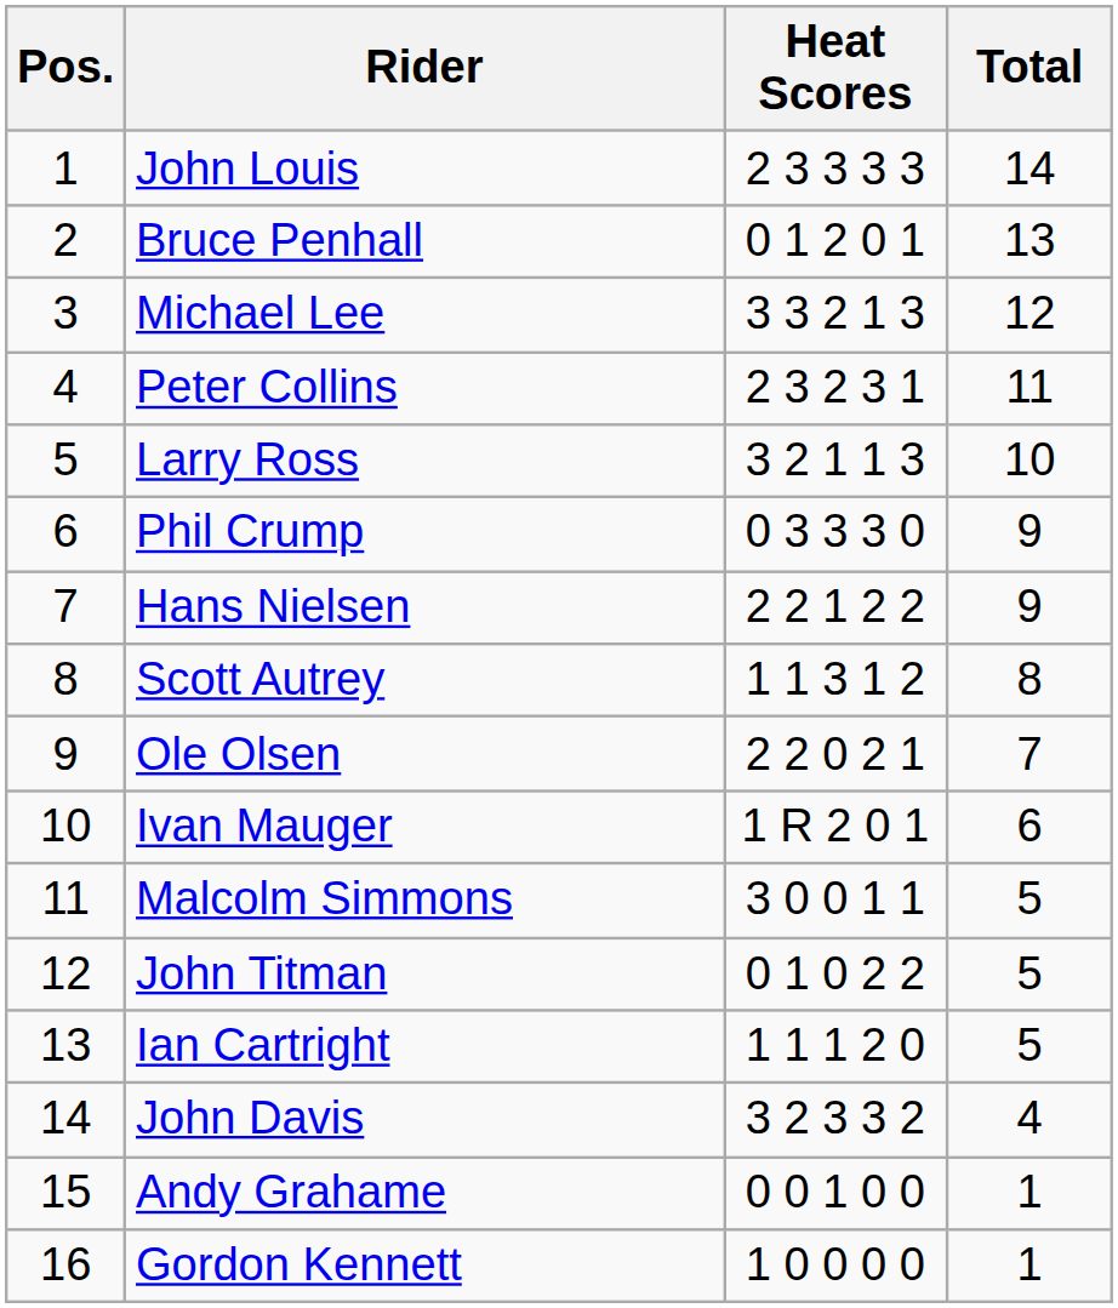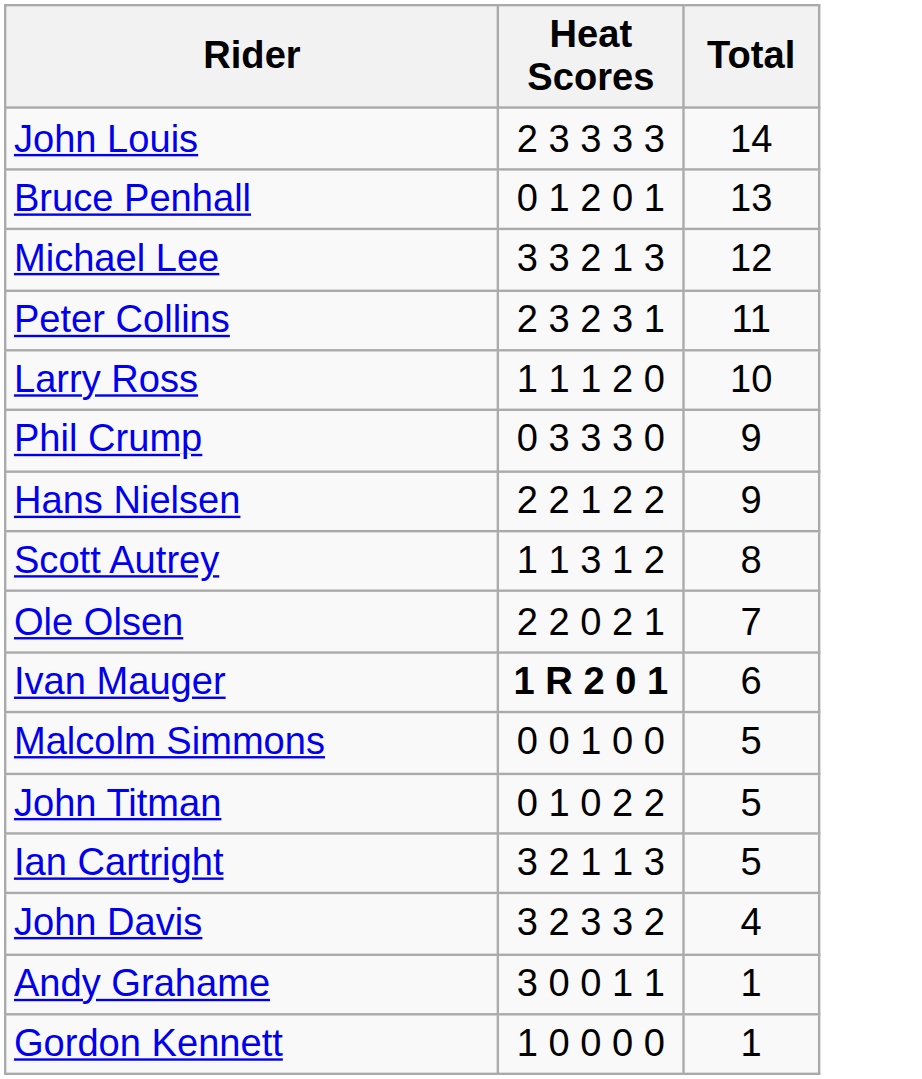- column: Pos. | 1 | 2 | 3 | 4 | 5 | 6 | 7 | 8 | 9 | 10 | 11 | 12 | 13 | 14 | 15 | 16
Larry Ross | Heat Scores: 3 2 1 1 3 -> 1 1 1 2 0
Ivan Mauger | Heat Scores: normal -> bold
Malcolm Simmons | Heat Scores: 3 0 0 1 1 -> 0 0 1 0 0
Ian Cartright | Heat Scores: 1 1 1 2 0 -> 3 2 1 1 3
Andy Grahame | Heat Scores: 0 0 1 0 0 -> 3 0 0 1 1
